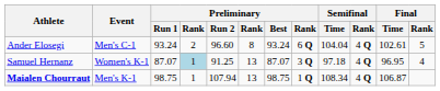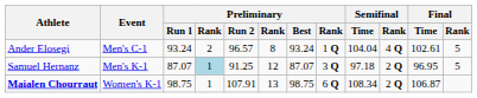Ander Elosegi | Preliminary / Run 2: 96.60 -> 96.57
Ander Elosegi | column 8: 6 Q -> 1 Q
Samuel Hernanz | Event: Women's K-1 -> Men's K-1
Samuel Hernanz | column 6: 13 -> 12
Samuel Hernanz | Semifinal / Rank: 4 Q -> 2 Q
Samuel Hernanz | Final / Rank: 4 -> 5
Maialen Chourraut | Event: Men's K-1 -> Women's K-1
Maialen Chourraut | Preliminary / Run 2: 107.94 -> 107.91
Maialen Chourraut | column 8: 1 Q -> 6 Q
Maialen Chourraut | Semifinal / Rank: 4 Q -> 2 Q
